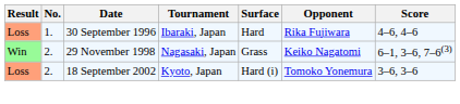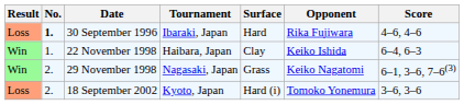30 September 1996 | No.: normal -> bold
+ row: Win | 1. | 22 November 1998 | Haibara, Japan | Clay | Keiko Ishida | 6–4, 6–3
